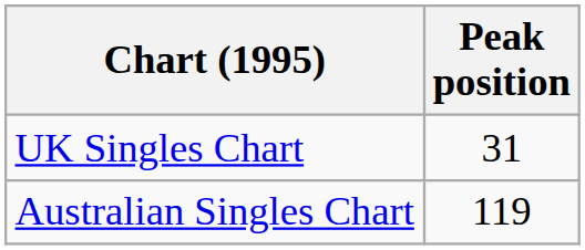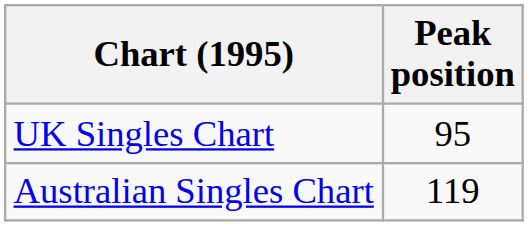UK Singles Chart | Peak position: 31 -> 95
